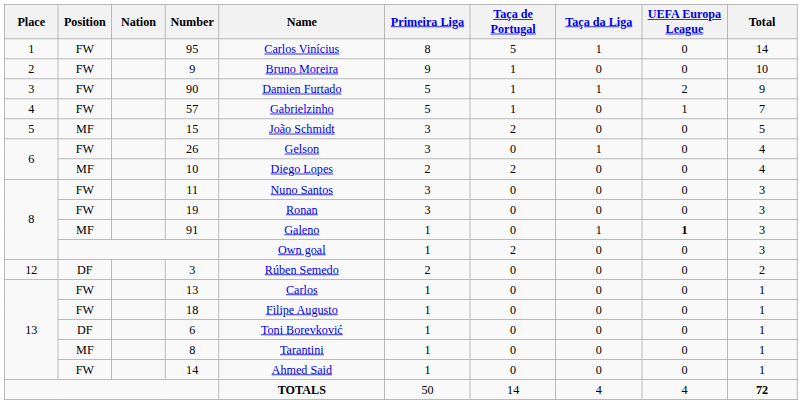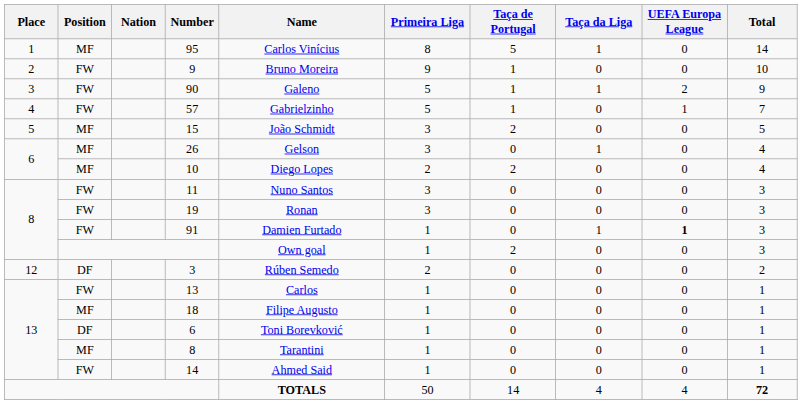95 | Position: FW -> MF
90 | Name: Damien Furtado -> Galeno
26 | Position: FW -> MF
91 | Position: MF -> FW
91 | Name: Galeno -> Damien Furtado
18 | Position: FW -> MF
